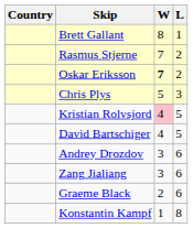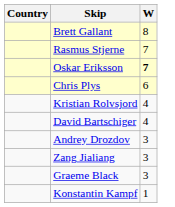- column: L | 1 | 2 | 2 | 3 | 5 | 5 | 6 | 6 | 6 | 8
Chris Plys | W: 5 -> 6
Kristian Rolvsjord | W: pink background -> no background
Graeme Black | W: 2 -> 3
